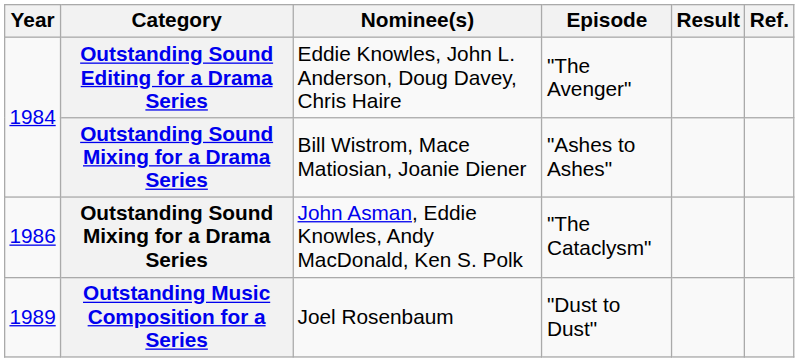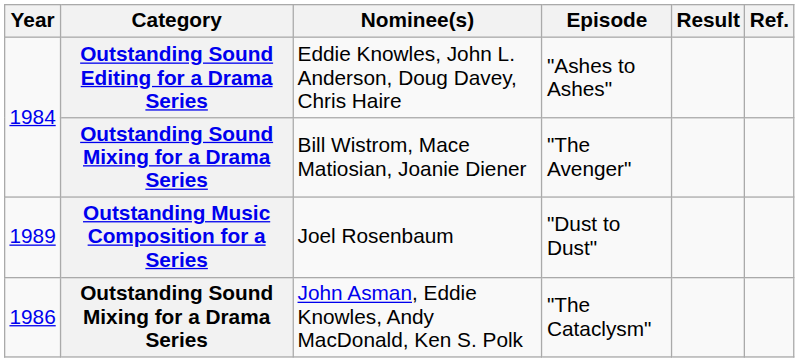Eddie Knowles, John L. Anderson, Doug Davey, Chris Haire | Episode: "The Avenger" -> "Ashes to Ashes"
Bill Wistrom, Mace Matiosian, Joanie Diener | Episode: "Ashes to Ashes" -> "The Avenger"
rows swapped: John Asman, Eddie Knowles, Andy MacDonald, Ken S. Polk <-> Joel Rosenbaum
